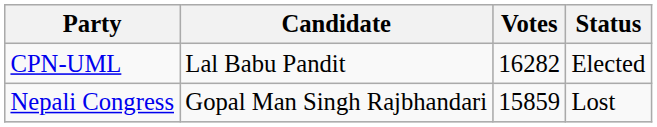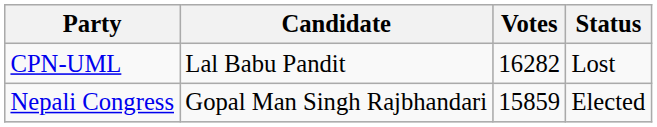CPN-UML | Status: Elected -> Lost
Nepali Congress | Status: Lost -> Elected
